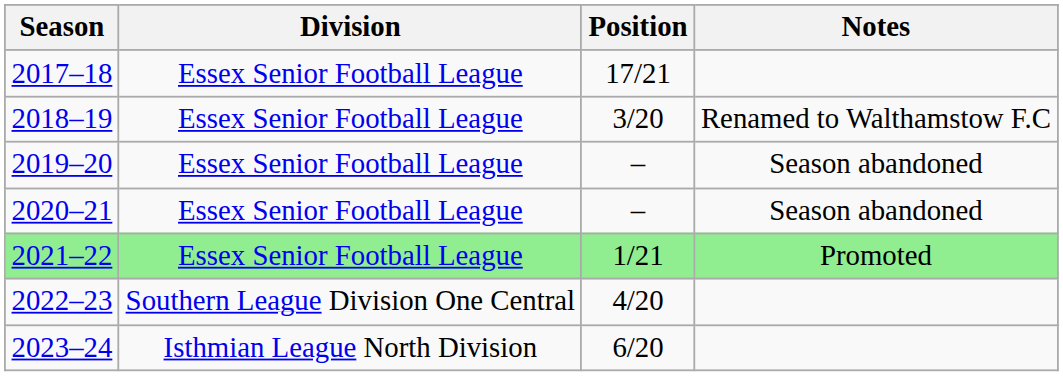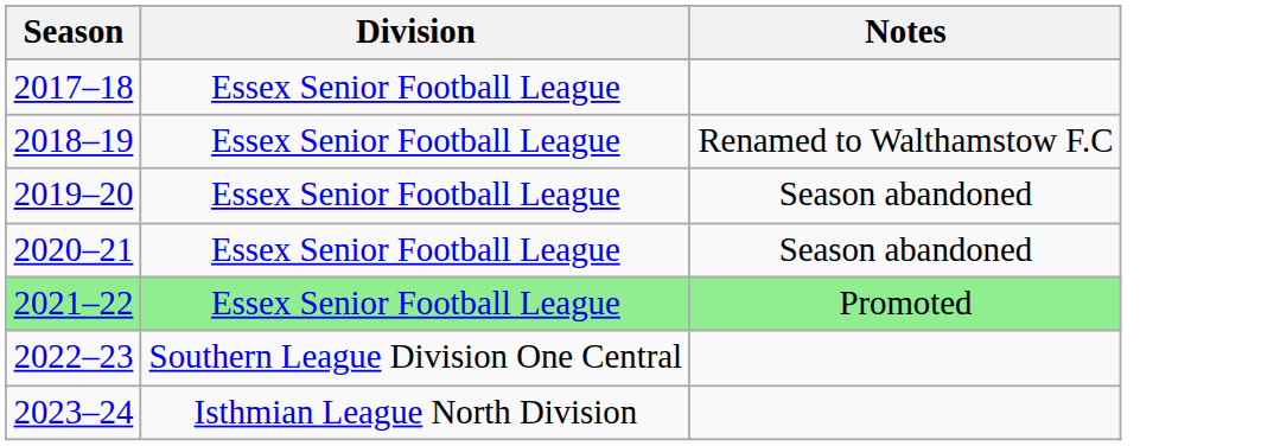- column: Position | 17/21 | 3/20 | – | – | 1/21 | 4/20 | 6/20
